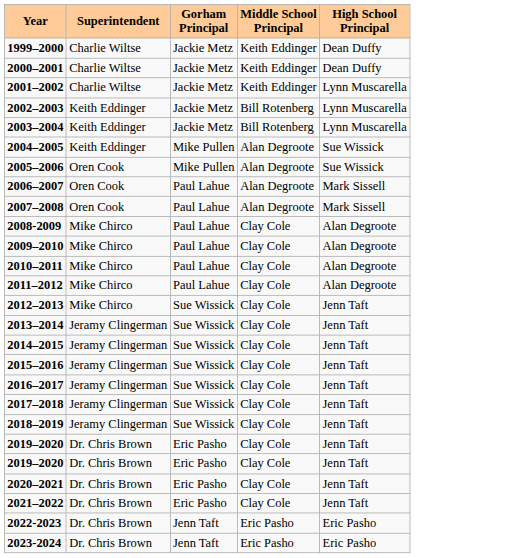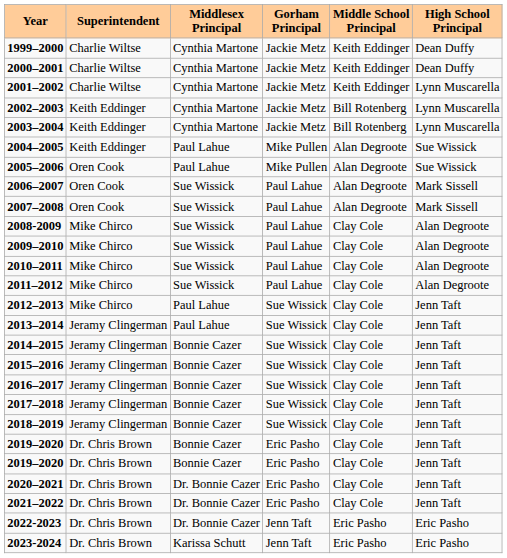+ column: Middlesex Principal | Cynthia Martone | Cynthia Martone | Cynthia Martone | Cynthia Martone | Cynthia Martone | Paul Lahue | Paul Lahue | Sue Wissick | Sue Wissick | Sue Wissick | Sue Wissick | Sue Wissick | Sue Wissick | Paul Lahue | Paul Lahue | Bonnie Cazer | Bonnie Cazer | Bonnie Cazer | Bonnie Cazer | Bonnie Cazer | Bonnie Cazer | Bonnie Cazer | Dr. Bonnie Cazer | Dr. Bonnie Cazer | Dr. Bonnie Cazer | Karissa Schutt
